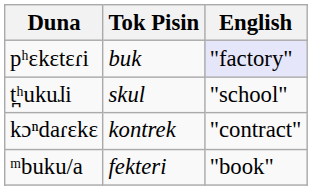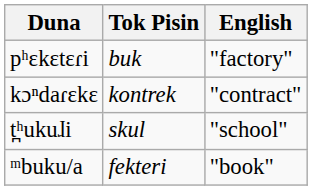pʰɛkɛtɛɾi | English: lavender background -> no background
rows swapped: t̪ʰukuɺi <-> kɔⁿdaɾɛkɛ
